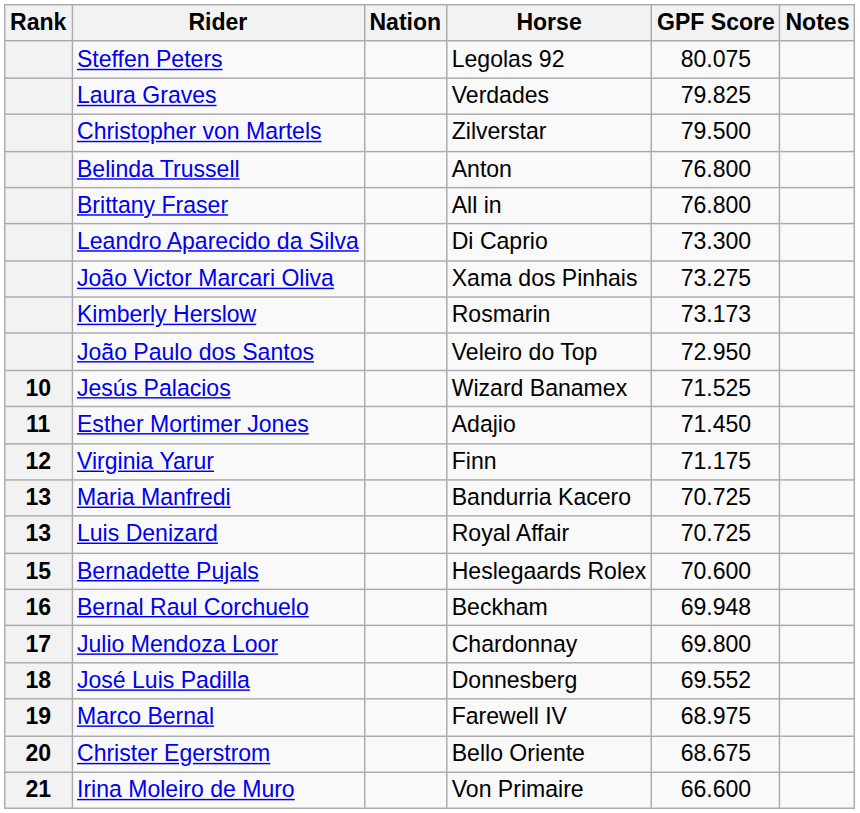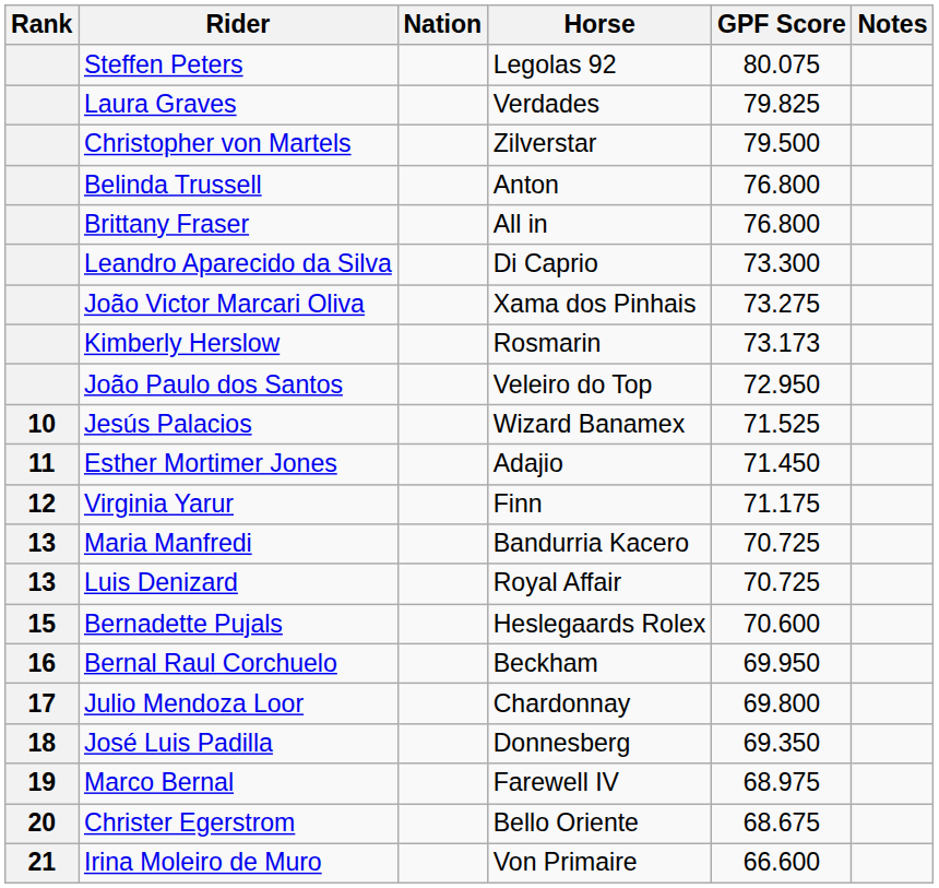Bernal Raul Corchuelo | GPF Score: 69.948 -> 69.950
José Luis Padilla | GPF Score: 69.552 -> 69.350
